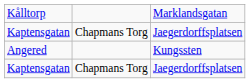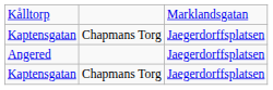Angered | column 3: Kungssten -> Jaegerdorffsplatsen
